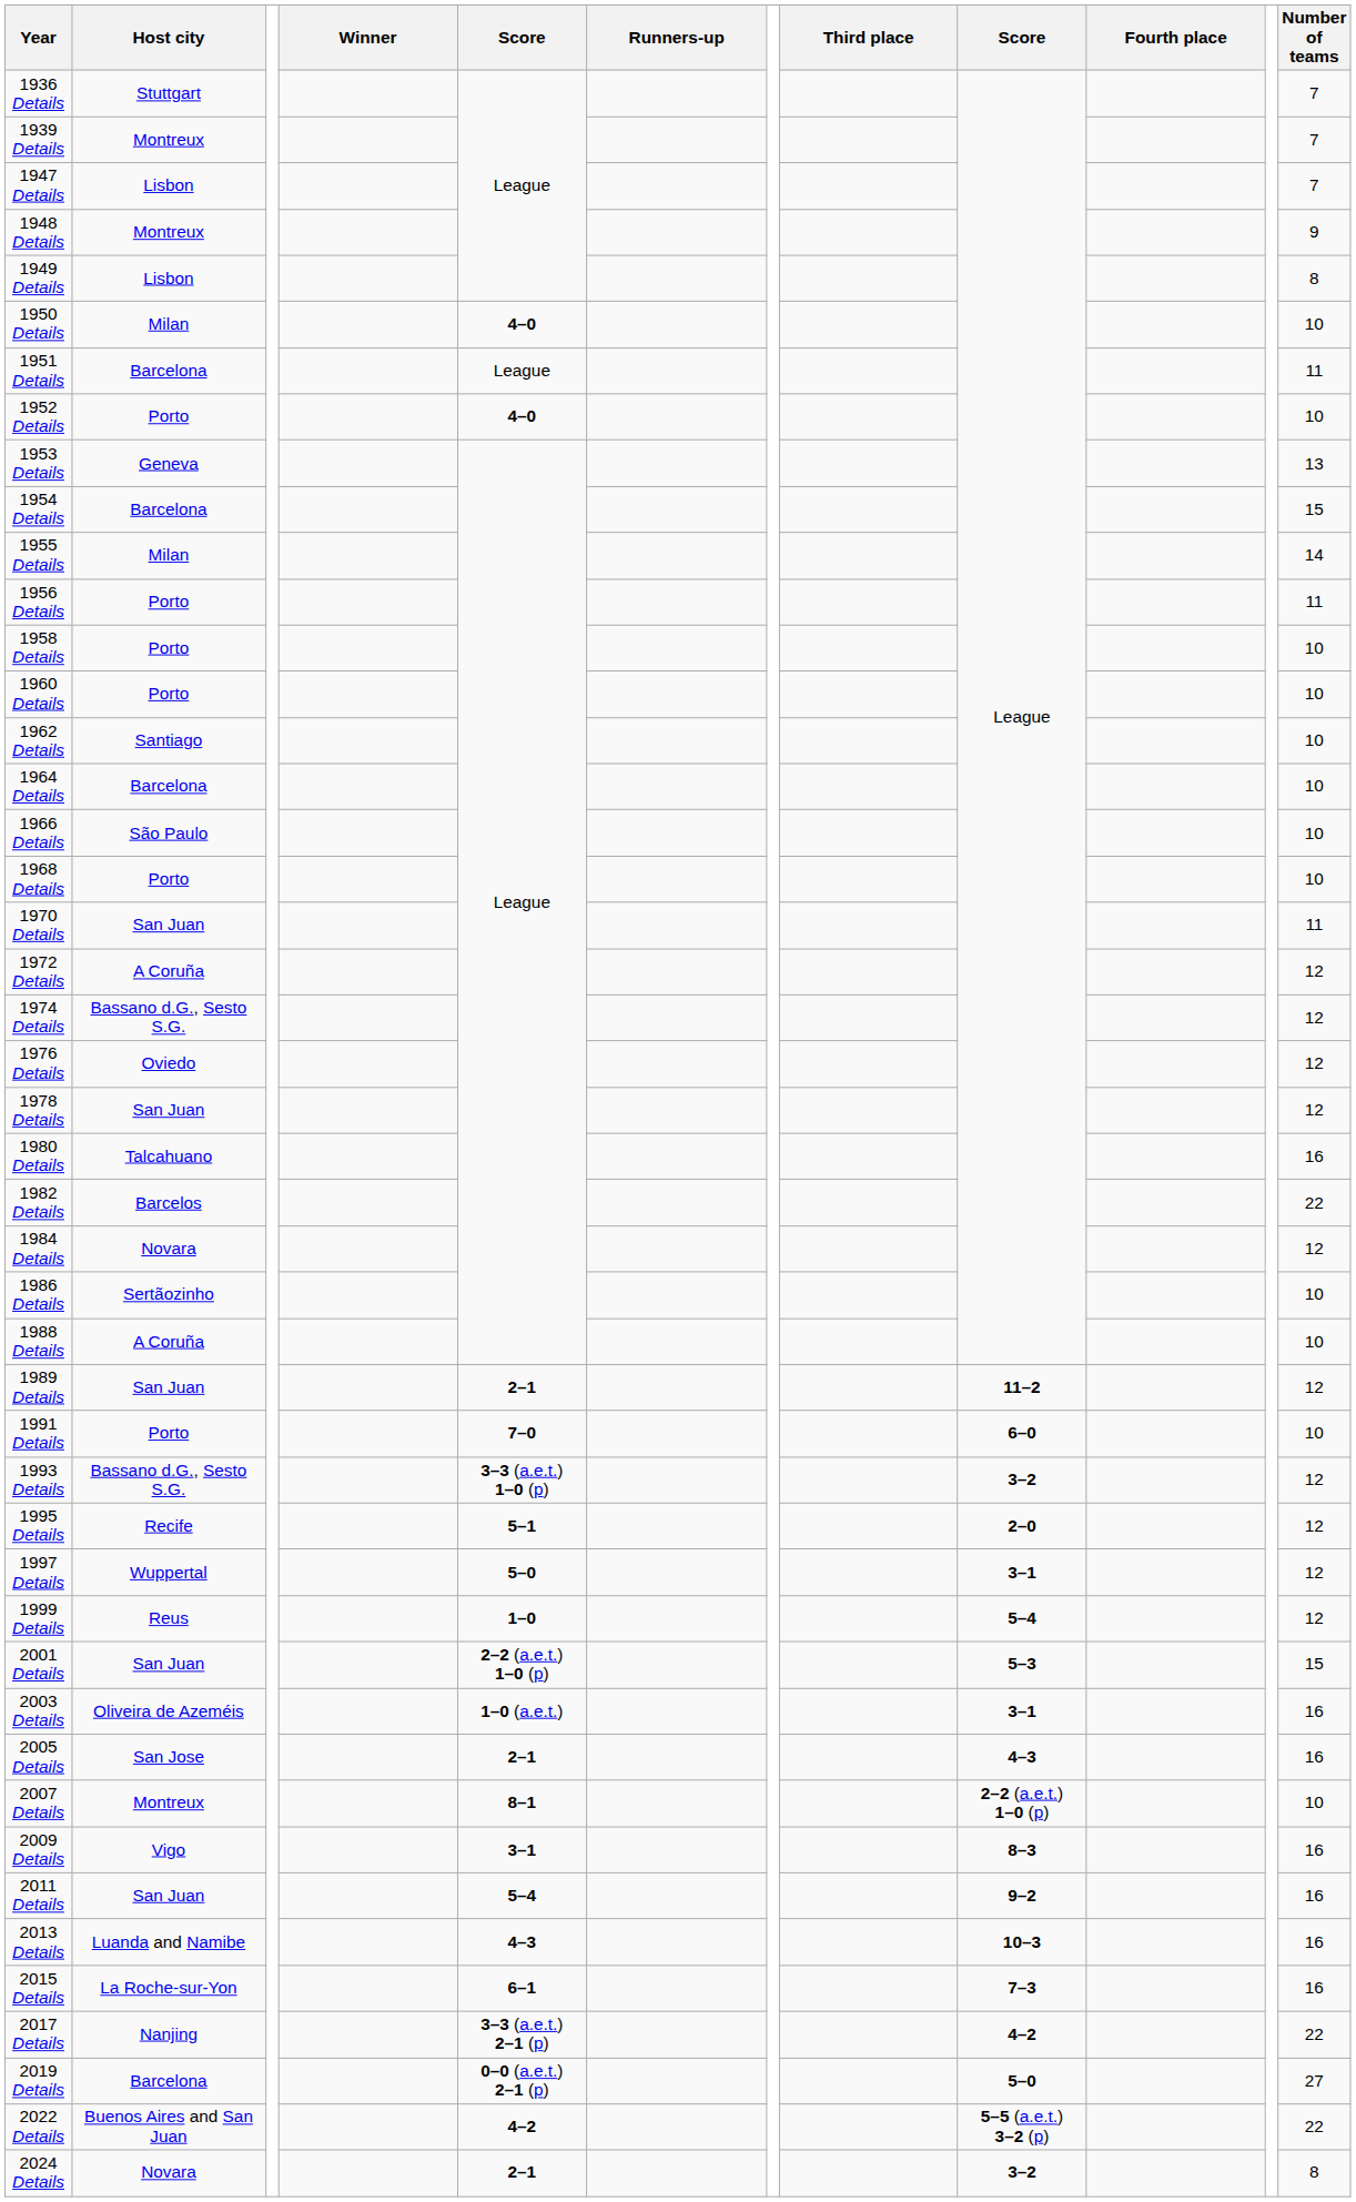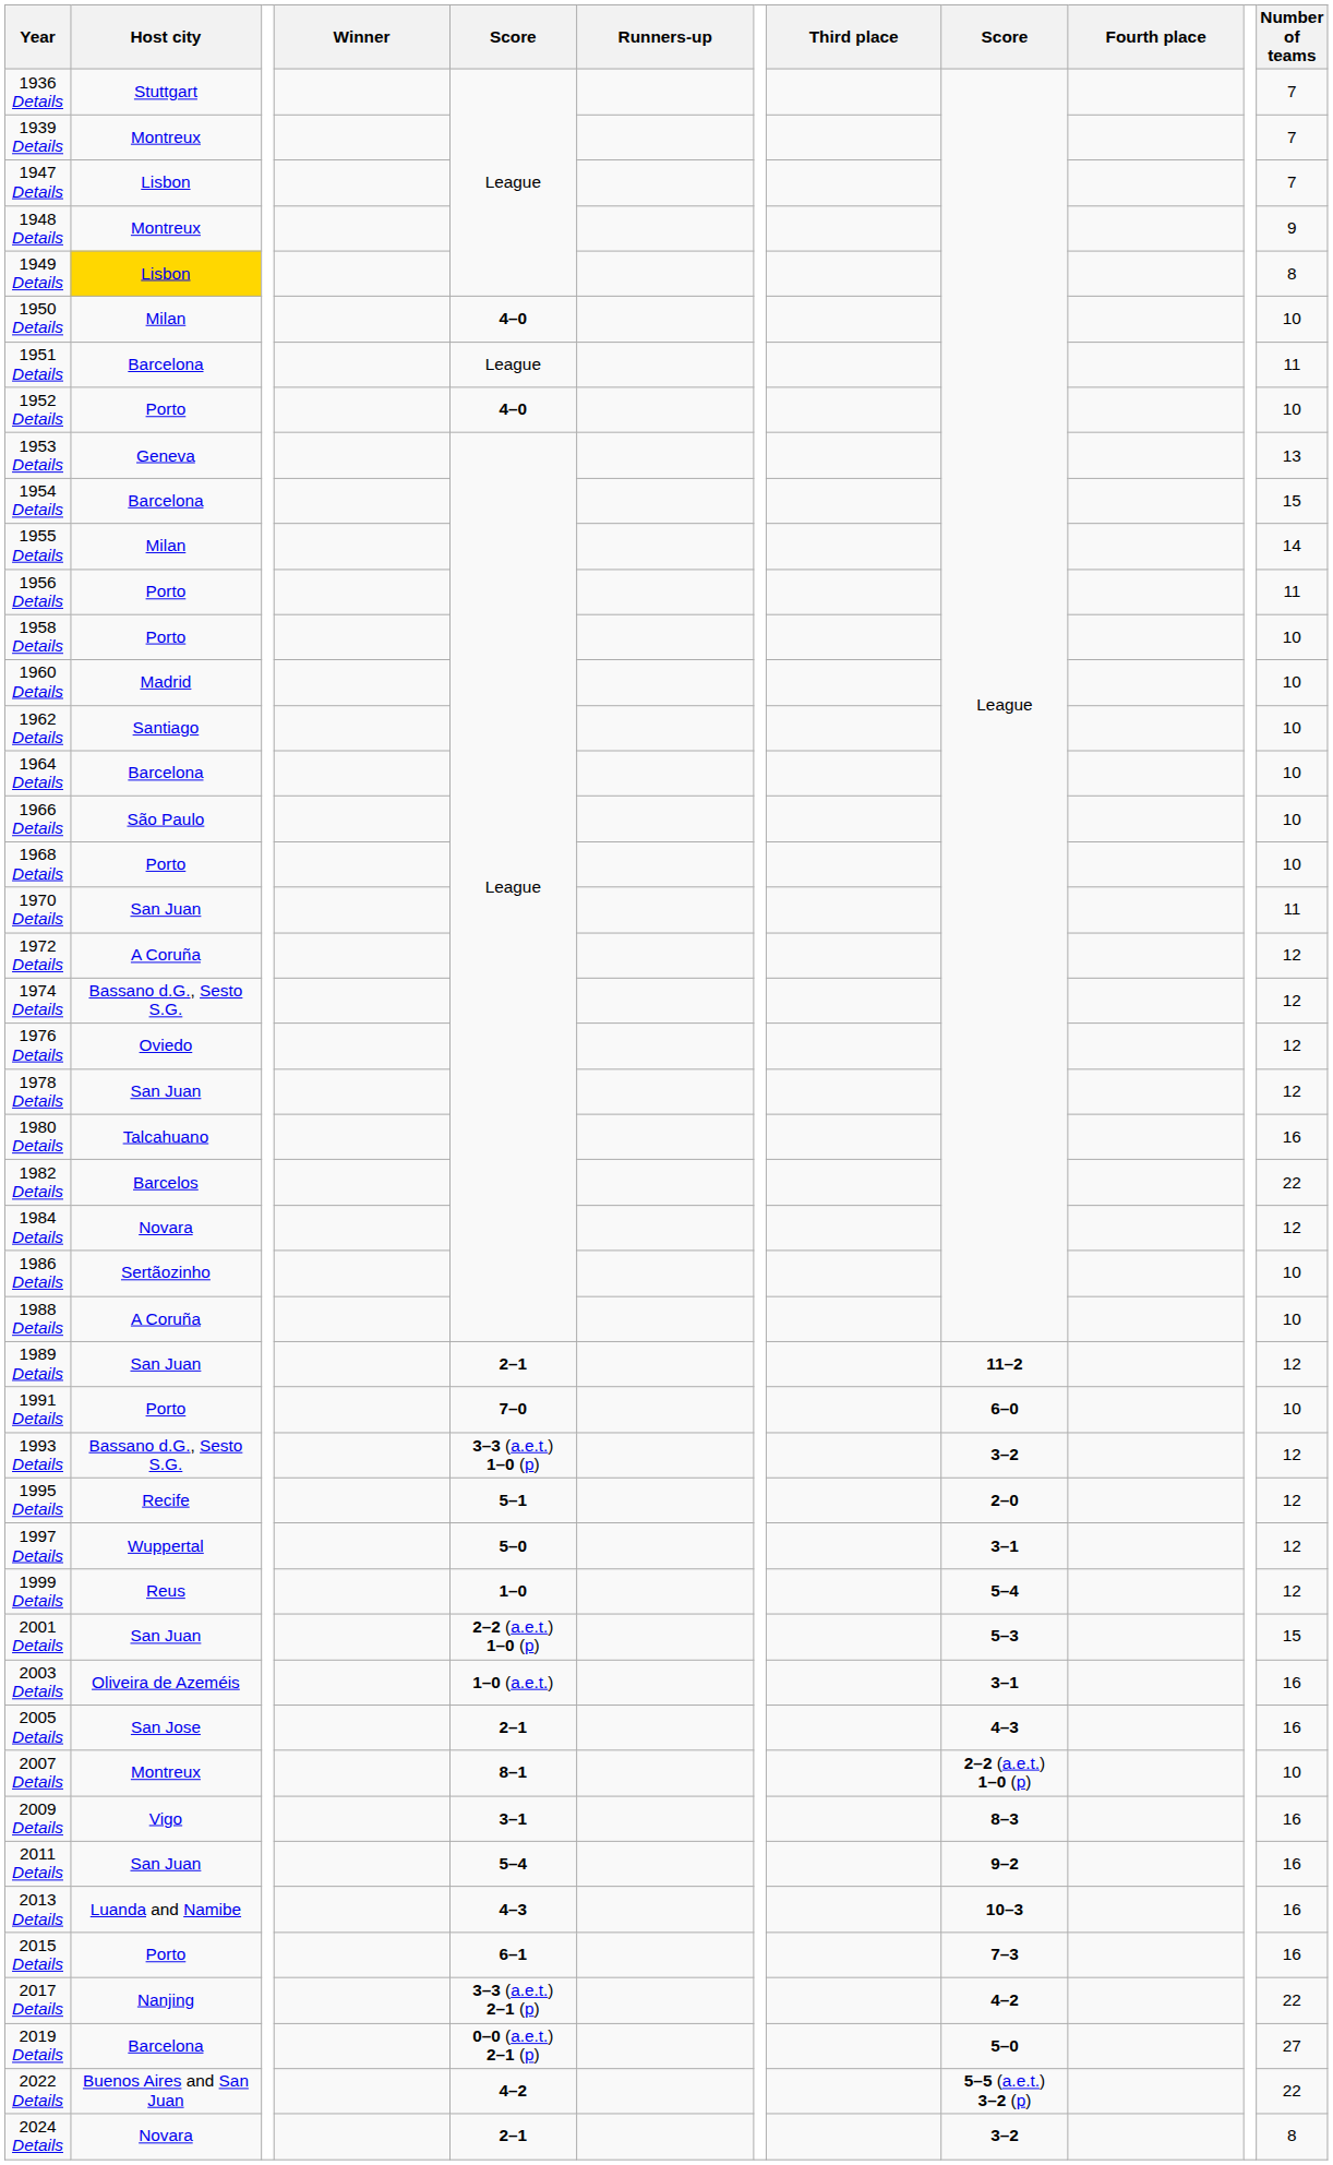1949 Details | Host city: no background -> gold background
1960 Details | Host city: Porto -> Madrid
2015 Details | Host city: La Roche-sur-Yon -> Porto
